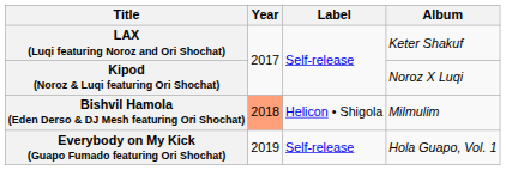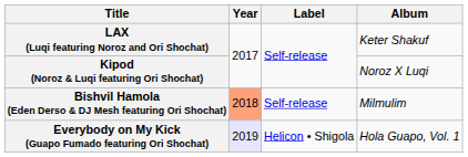Bishvil Hamola (Eden Derso & DJ Mesh featuring Ori Shochat) | Label: Helicon • Shigola -> Self-release
Everybody on My Kick (Guapo Fumado featuring Ori Shochat) | Year: no background -> lavender background
Everybody on My Kick (Guapo Fumado featuring Ori Shochat) | Label: Self-release -> Helicon • Shigola
